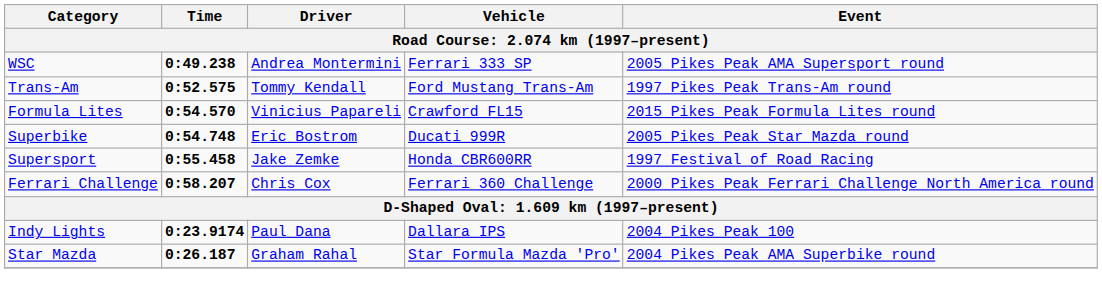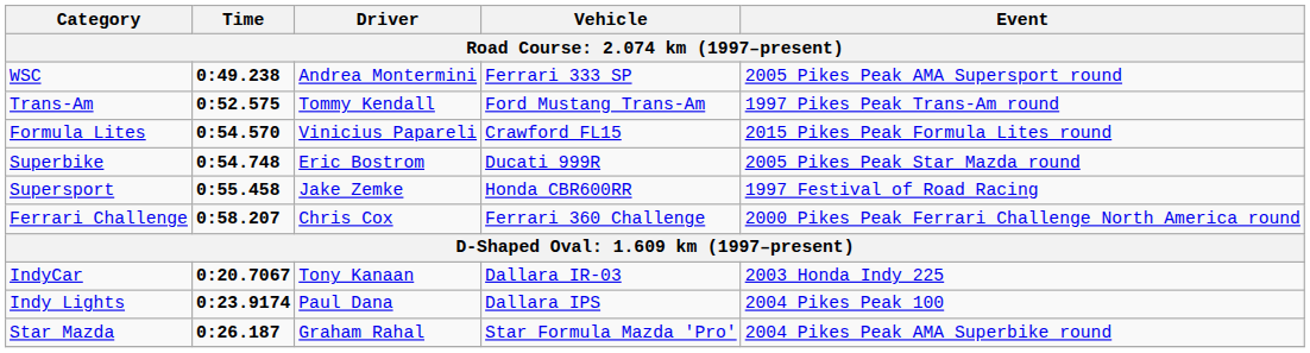+ row: IndyCar | 0:20.7067 | Tony Kanaan | Dallara IR-03 | 2003 Honda Indy 225
